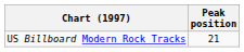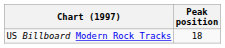US Billboard Modern Rock Tracks | Peak position: 21 -> 18
